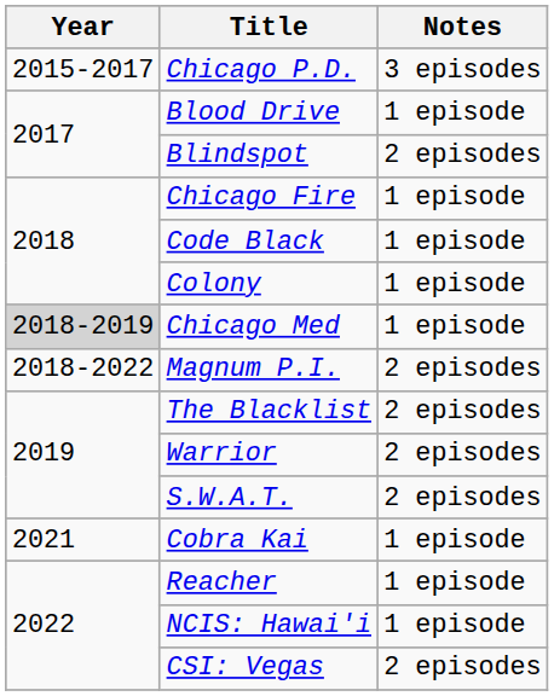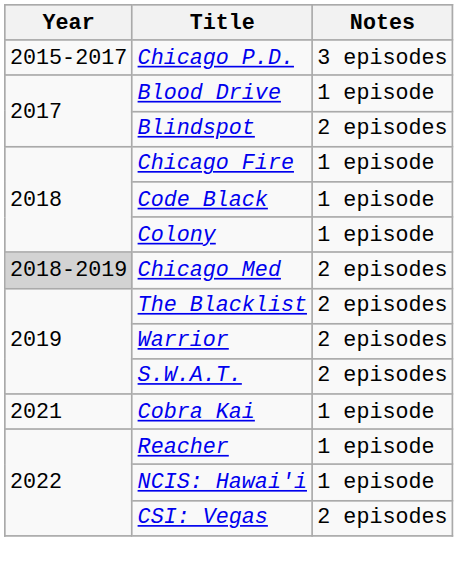Chicago Med | Notes: 1 episode -> 2 episodes
- row: 2018-2022 | Magnum P.I. | 2 episodes
